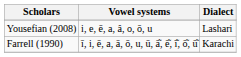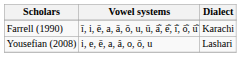rows swapped: Farrell (1990) <-> Yousefian (2008)
